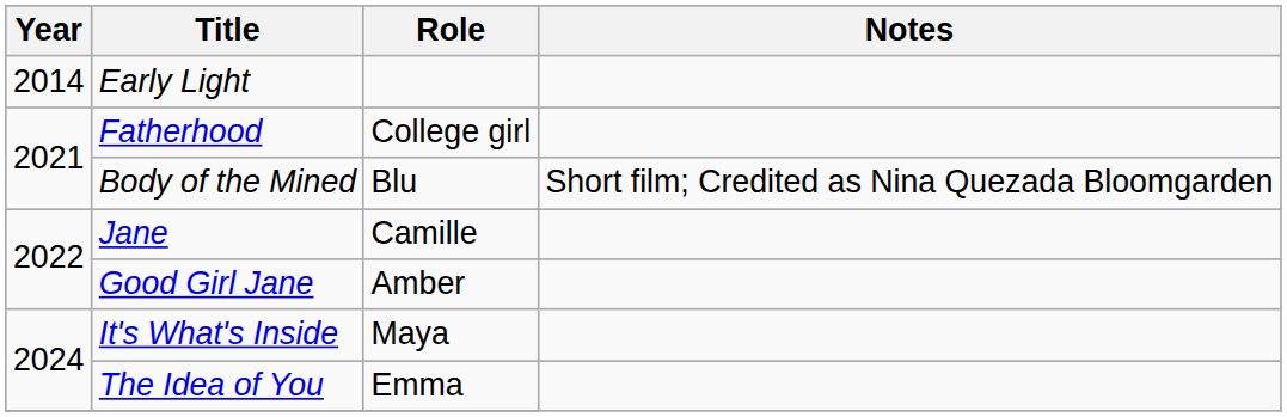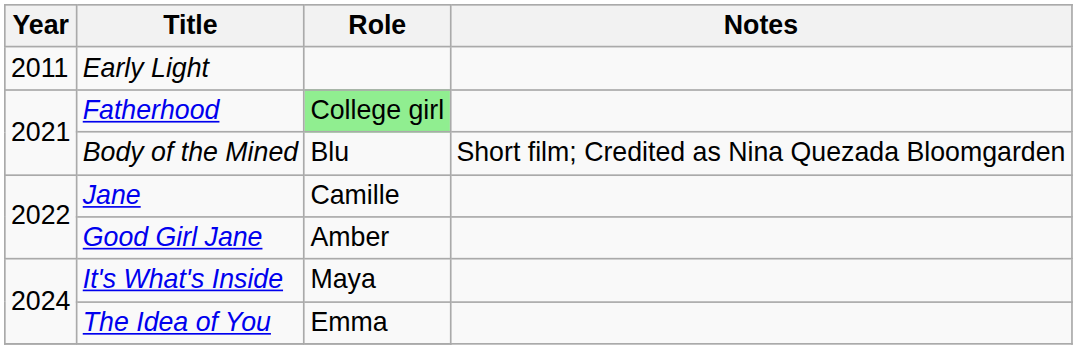Early Light | Year: 2014 -> 2011
Fatherhood | Role: no background -> lightgreen background
